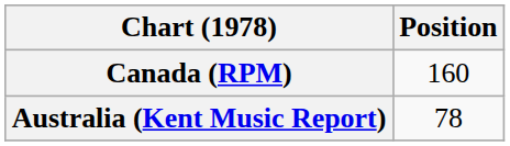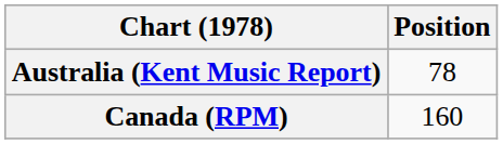rows swapped: Australia (Kent Music Report) <-> Canada (RPM)
